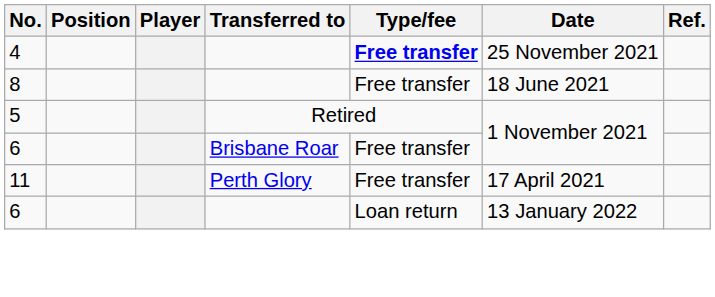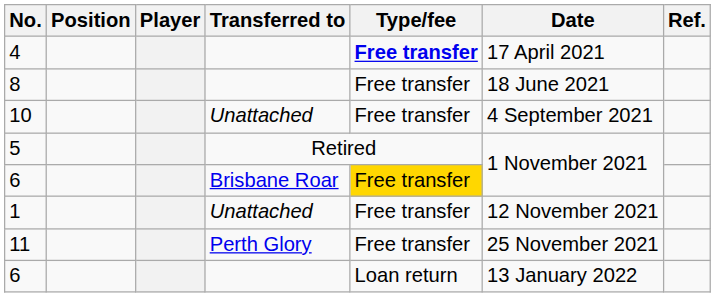4 | Date: 25 November 2021 -> 17 April 2021
+ row: 10 | Unattached | Free transfer | 4 September 2021
6 / Brisbane Roar | Type/fee: no background -> gold background
+ row: 1 | Unattached | Free transfer | 12 November 2021
11 | Date: 17 April 2021 -> 25 November 2021
